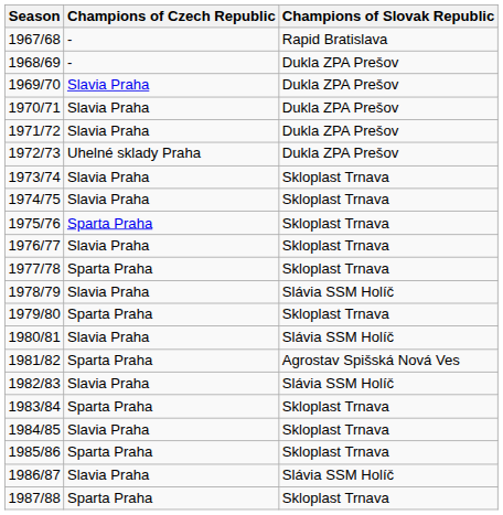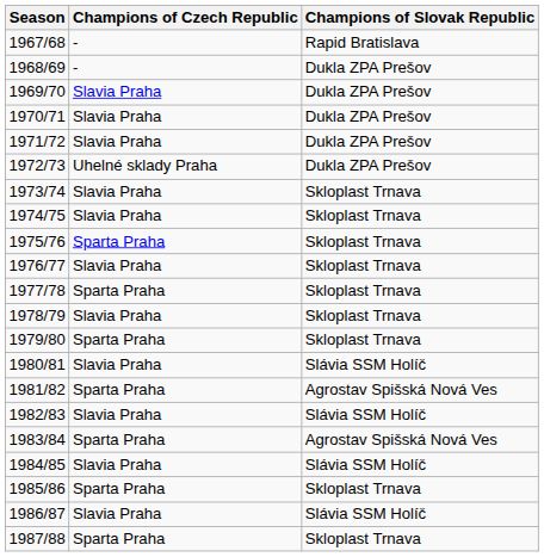1978/79 | Champions of Slovak Republic: Slávia SSM Holíč -> Skloplast Trnava
1983/84 | Champions of Slovak Republic: Skloplast Trnava -> Agrostav Spišská Nová Ves
1984/85 | Champions of Slovak Republic: Skloplast Trnava -> Slávia SSM Holíč
